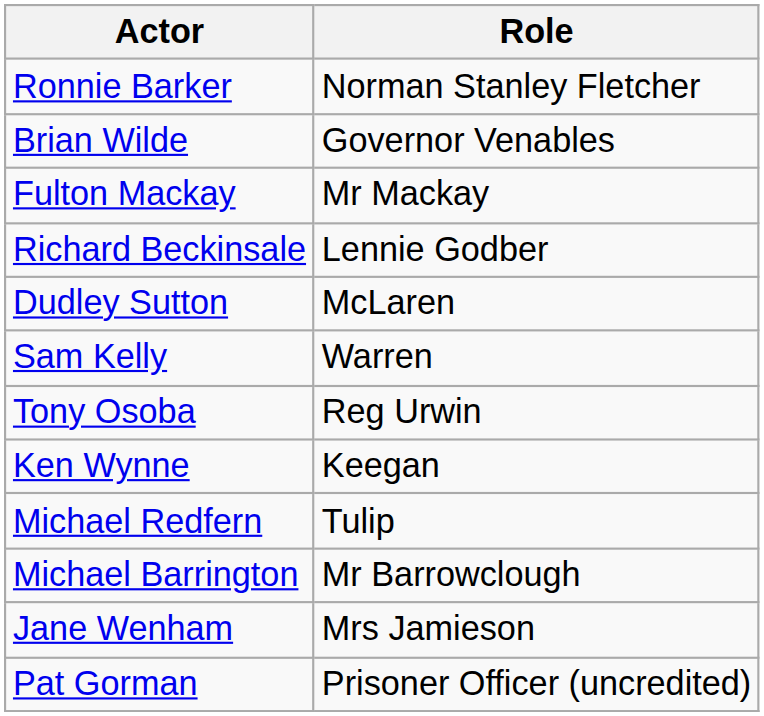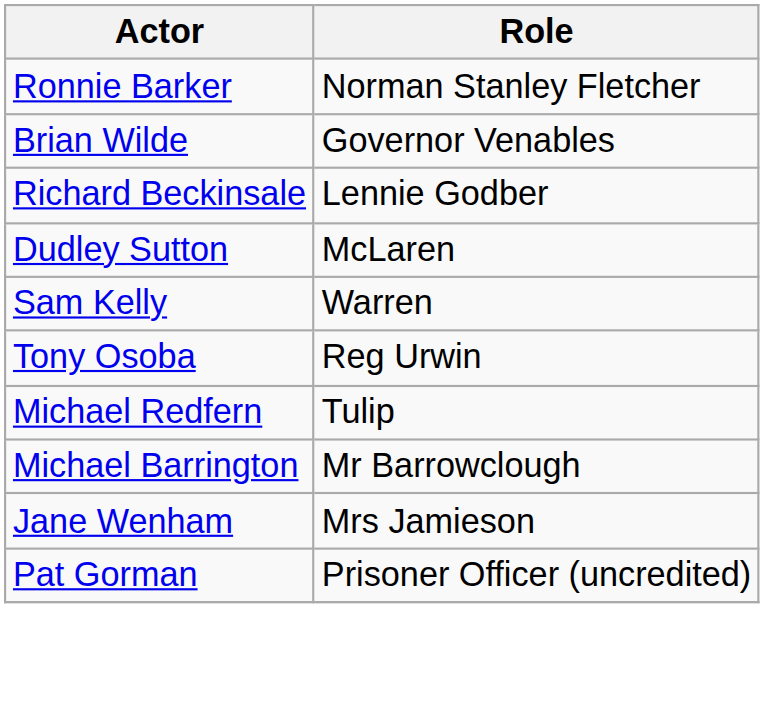- row: Fulton Mackay | Mr Mackay
- row: Ken Wynne | Keegan
